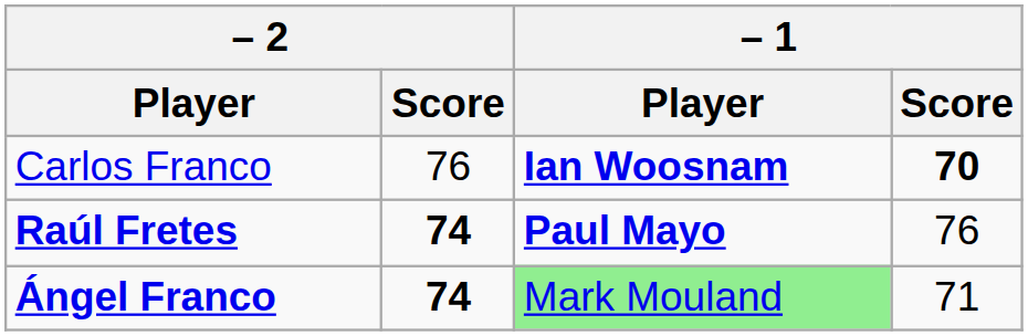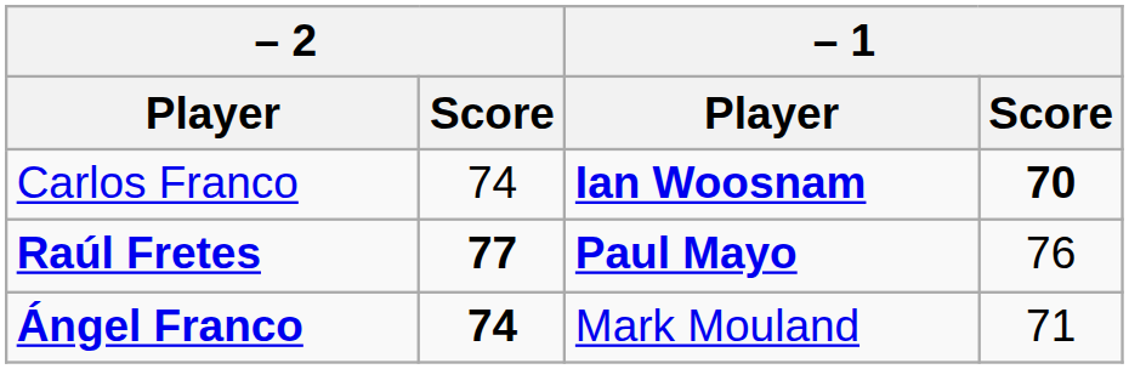Carlos Franco | – 2 / Score: 76 -> 74
Raúl Fretes | – 2 / Score: 74 -> 77
Ángel Franco | – 1 / Player: lightgreen background -> no background
